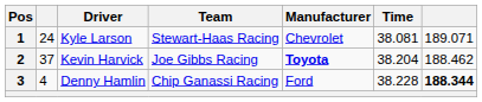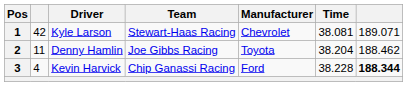1 | column 2: 24 -> 42
2 | column 2: 37 -> 11
2 | Driver: Kevin Harvick -> Denny Hamlin
2 | Manufacturer: bold -> normal
3 | Driver: Denny Hamlin -> Kevin Harvick
